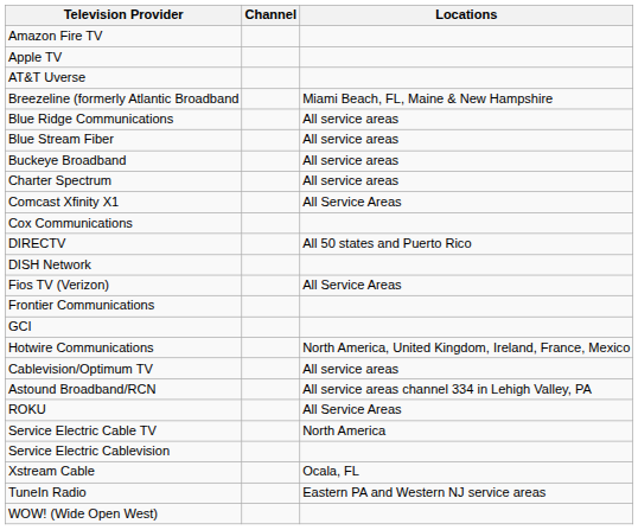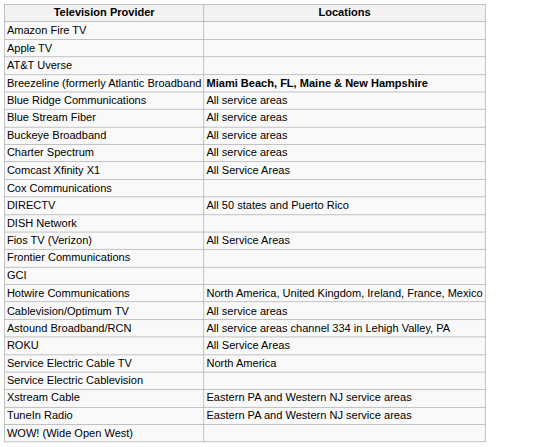- column: Channel
Breezeline (formerly Atlantic Broadband | Locations: normal -> bold
Xstream Cable | Locations: Ocala, FL -> Eastern PA and Western NJ service areas
